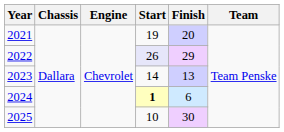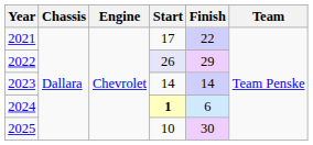2021 | Start: 19 -> 17
2021 | Finish: 20 -> 22
2023 | Finish: 13 -> 14
